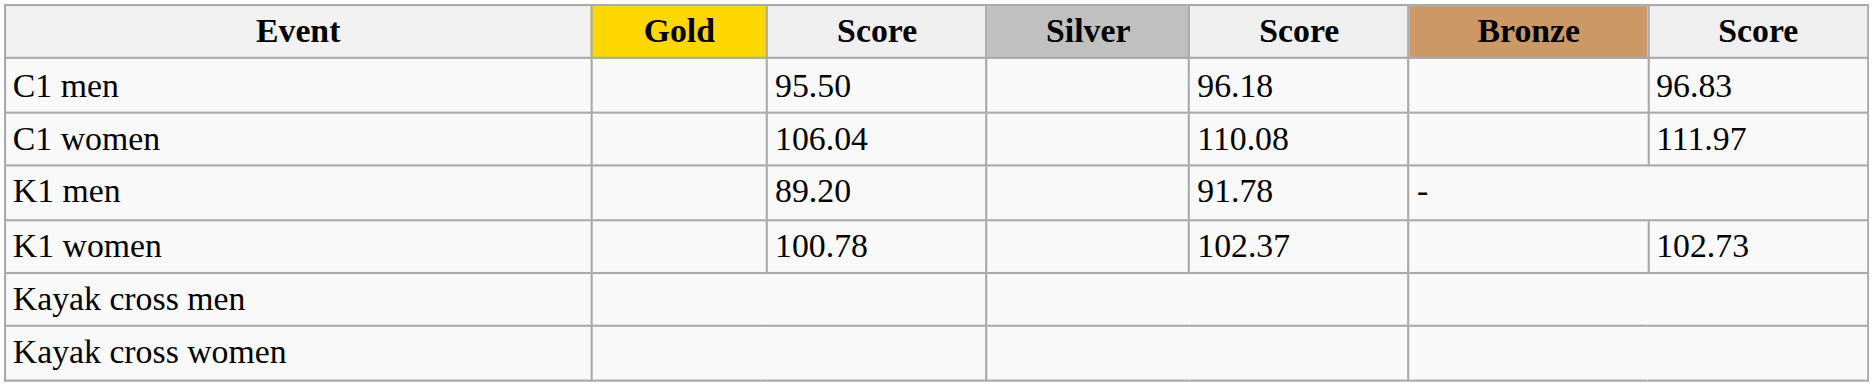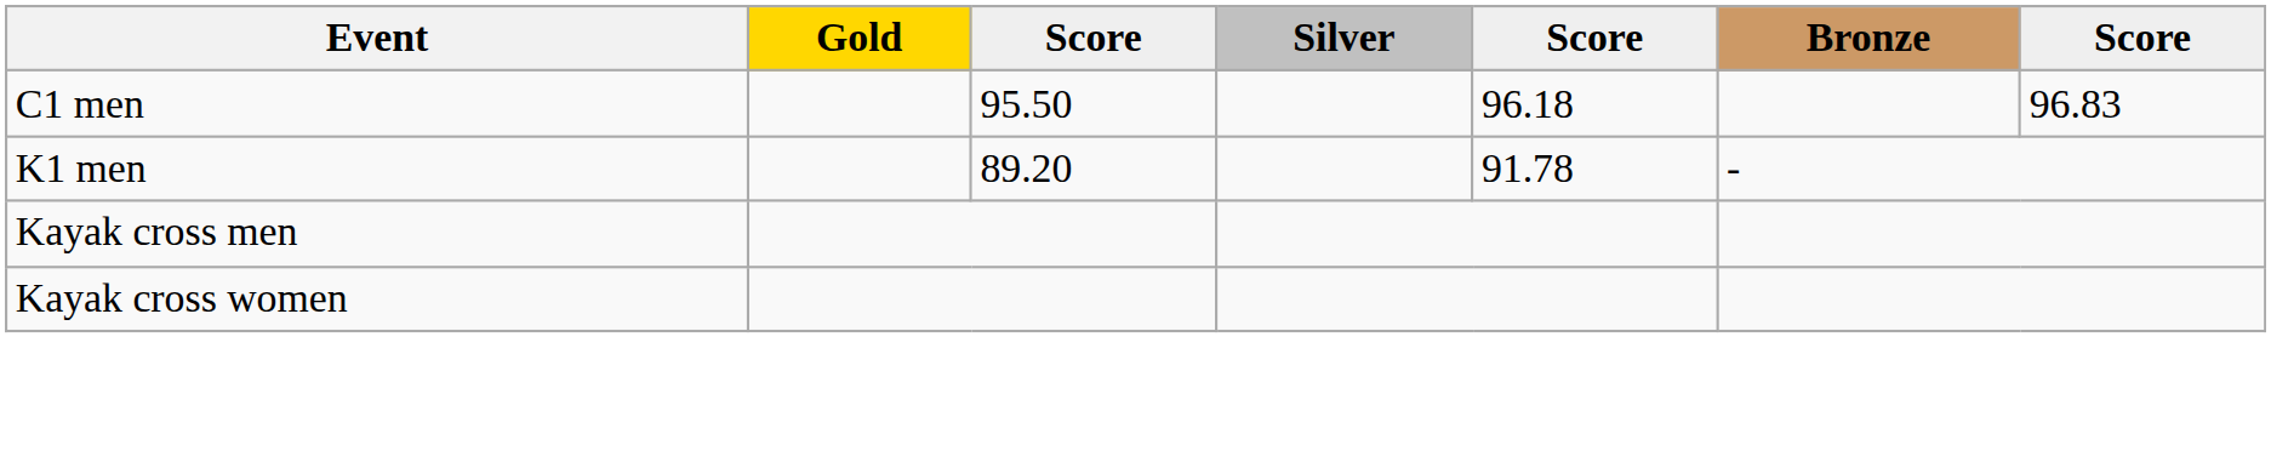- row: C1 women | 106.04 | 110.08 | 111.97
- row: K1 women | 100.78 | 102.37 | 102.73
